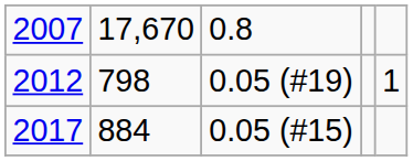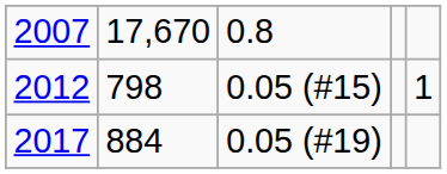2012 | column 3: 0.05 (#19) -> 0.05 (#15)
2017 | column 3: 0.05 (#15) -> 0.05 (#19)
